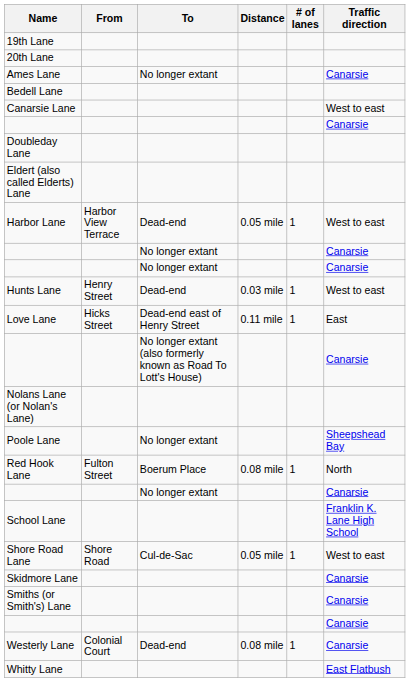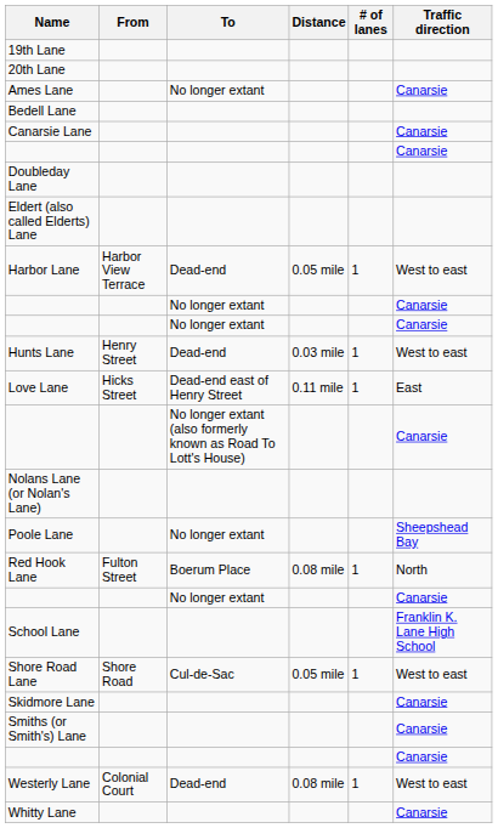Canarsie Lane | Traffic direction: West to east -> Canarsie
Westerly Lane | Traffic direction: Canarsie -> West to east
Whitty Lane | Traffic direction: East Flatbush -> Canarsie
